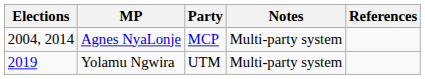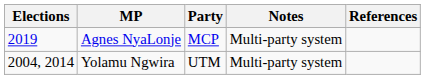Agnes NyaLonje | Elections: 2004, 2014 -> 2019
Yolamu Ngwira | Elections: 2019 -> 2004, 2014
